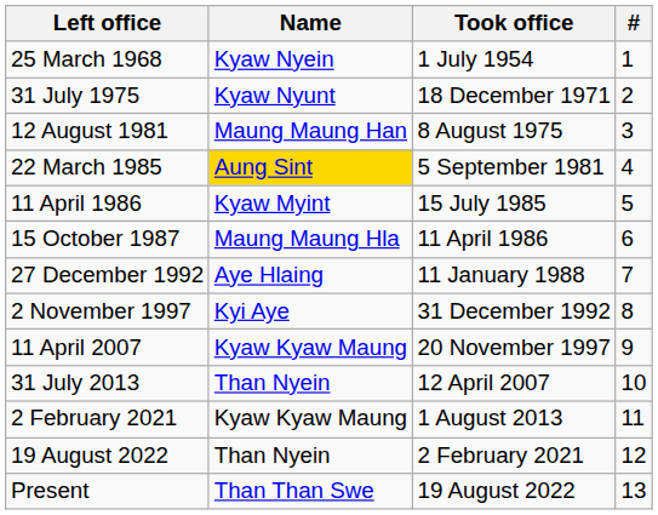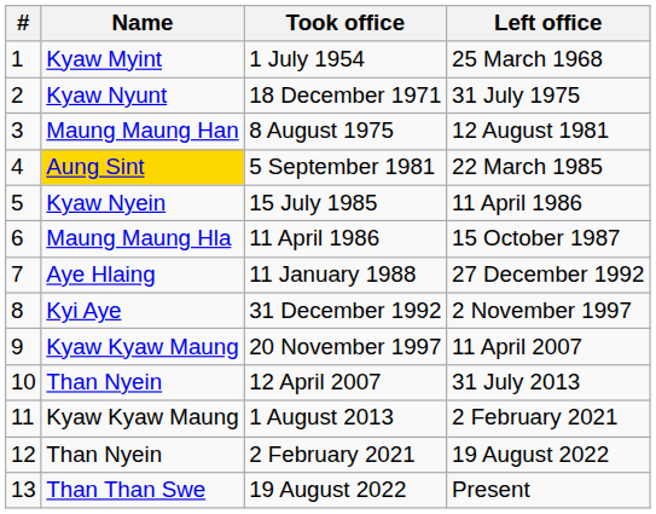columns swapped: # <-> Left office
1 July 1954 | Name: Kyaw Nyein -> Kyaw Myint
15 July 1985 | Name: Kyaw Myint -> Kyaw Nyein
